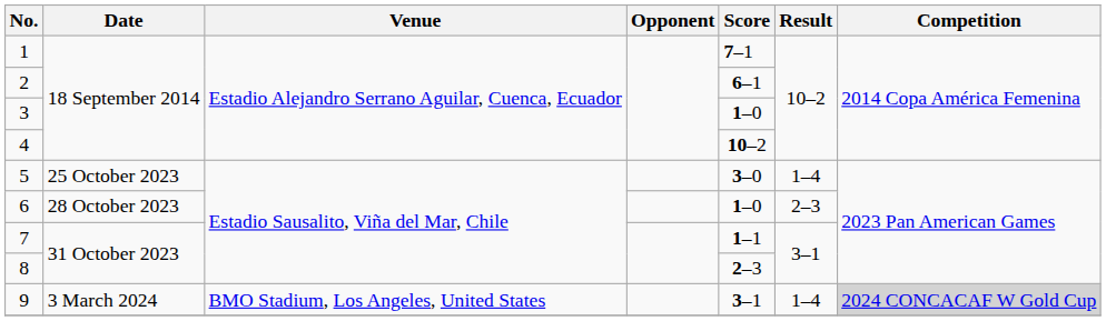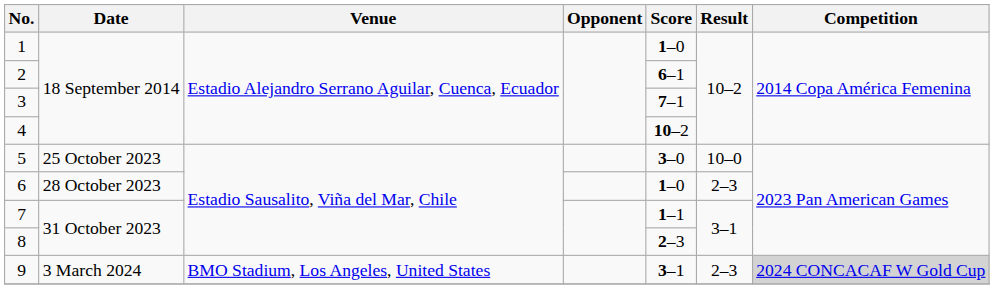1 | Score: 7–1 -> 1–0
3 | Score: 1–0 -> 7–1
5 | Result: 1–4 -> 10–0
9 | Result: 1–4 -> 2–3
